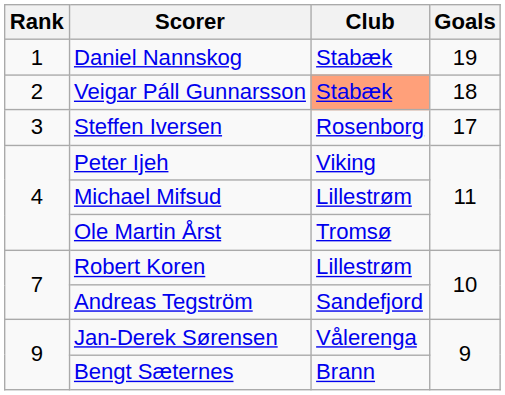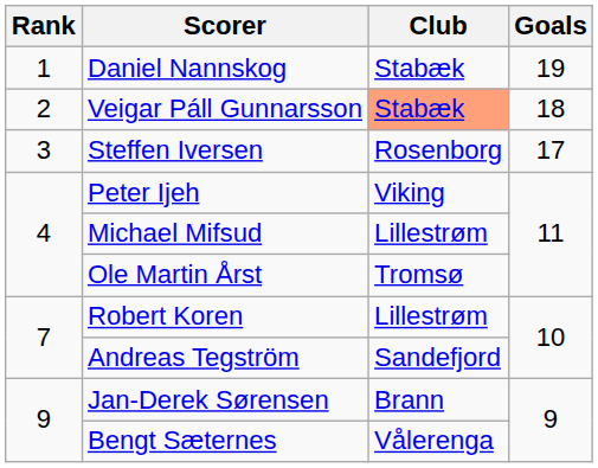Jan-Derek Sørensen | Club: Vålerenga -> Brann
Bengt Sæternes | Club: Brann -> Vålerenga
